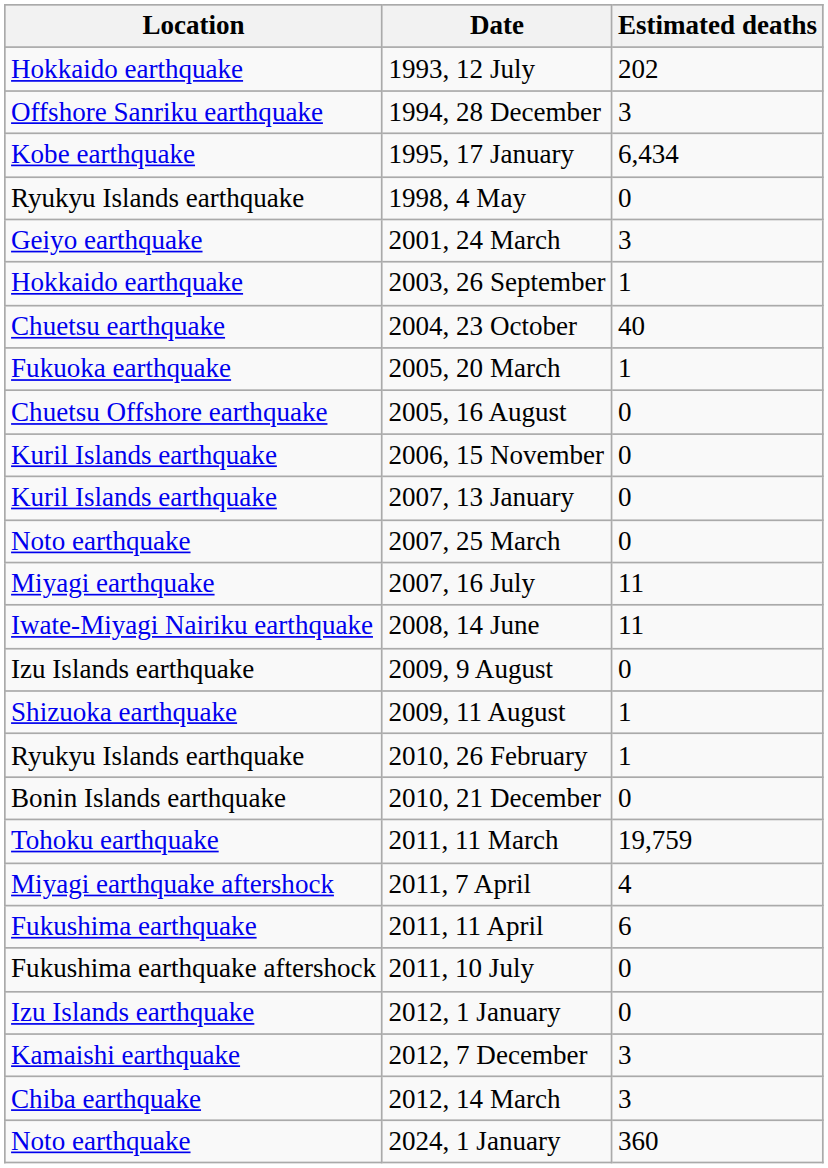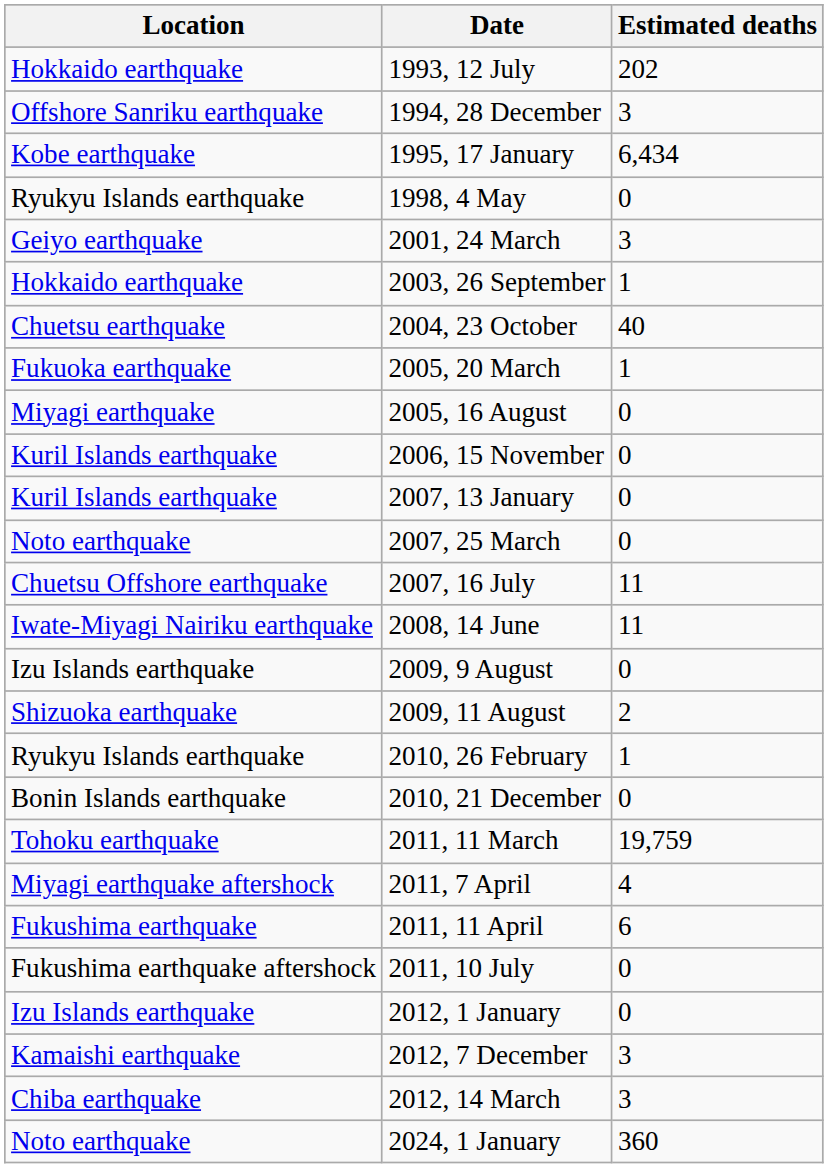2005, 16 August | Location: Chuetsu Offshore earthquake -> Miyagi earthquake
2007, 16 July | Location: Miyagi earthquake -> Chuetsu Offshore earthquake
2009, 11 August | Estimated deaths: 1 -> 2
